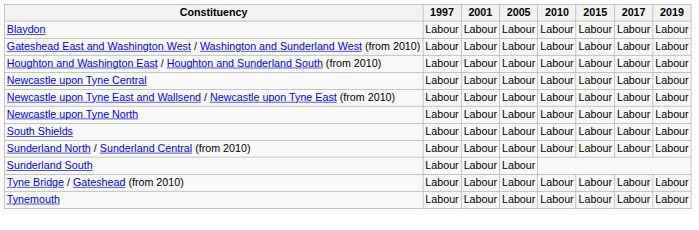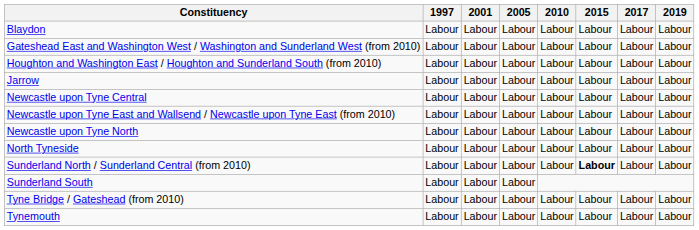+ row: Jarrow | Labour | Labour | Labour | Labour | Labour | Labour | Labour
+ row: North Tyneside | Labour | Labour | Labour | Labour | Labour | Labour | Labour
- row: South Shields | Labour | Labour | Labour | Labour | Labour | Labour | Labour
Sunderland North / Sunderland Central (from 2010) | 2015: normal -> bold
